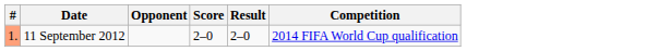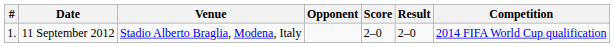+ column: Venue | Stadio Alberto Braglia, Modena, Italy
11 September 2012 | #: lightsalmon background -> no background
